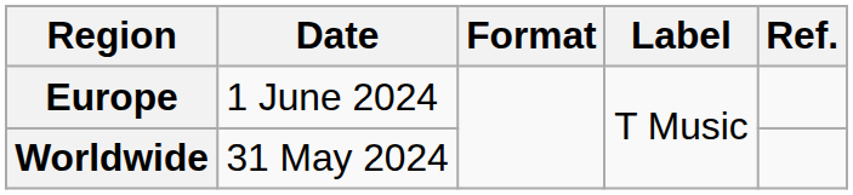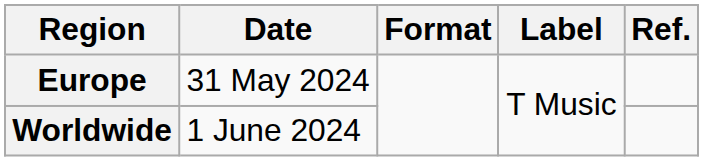Europe | Date: 1 June 2024 -> 31 May 2024
Worldwide | Date: 31 May 2024 -> 1 June 2024
